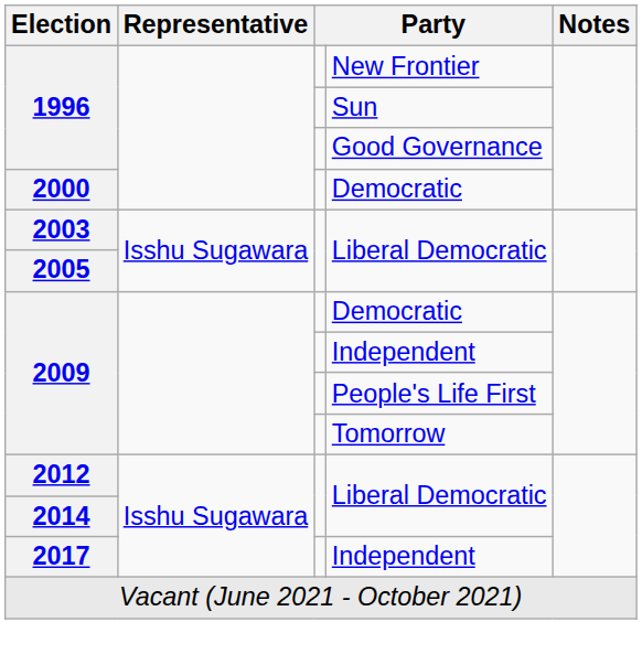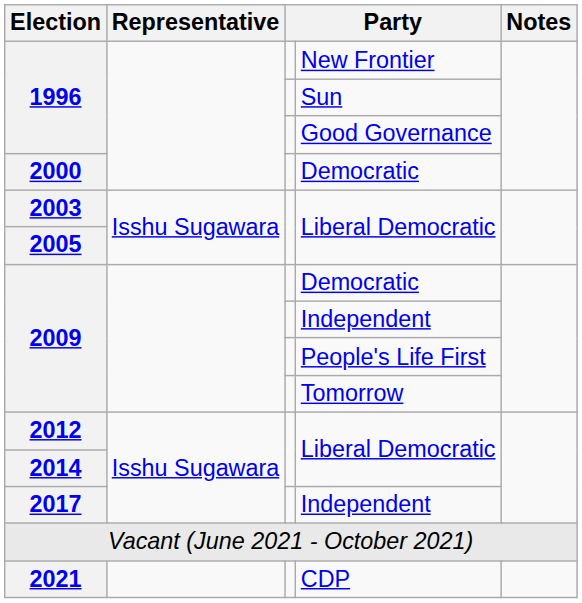+ row: 2021 | CDP
